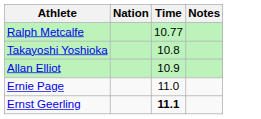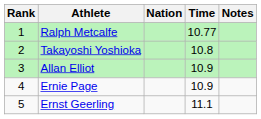+ column: Rank | 1 | 2 | 3 | 4 | 5
Ernie Page | Time: 11.0 -> 10.9
Ernst Geerling | Time: bold -> normal
